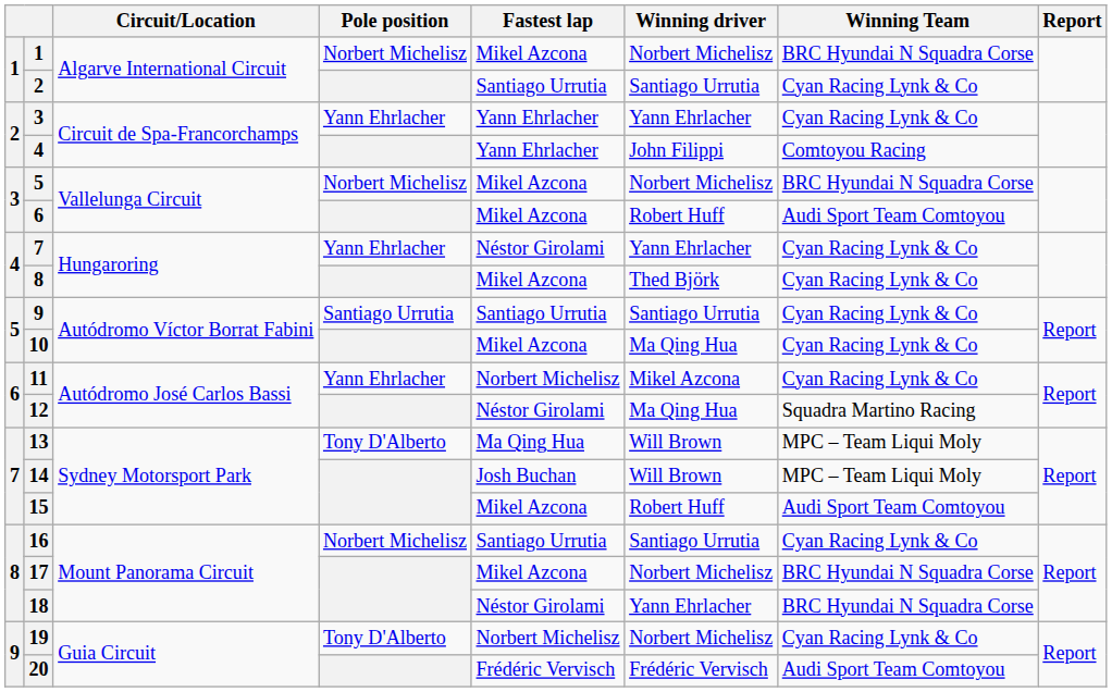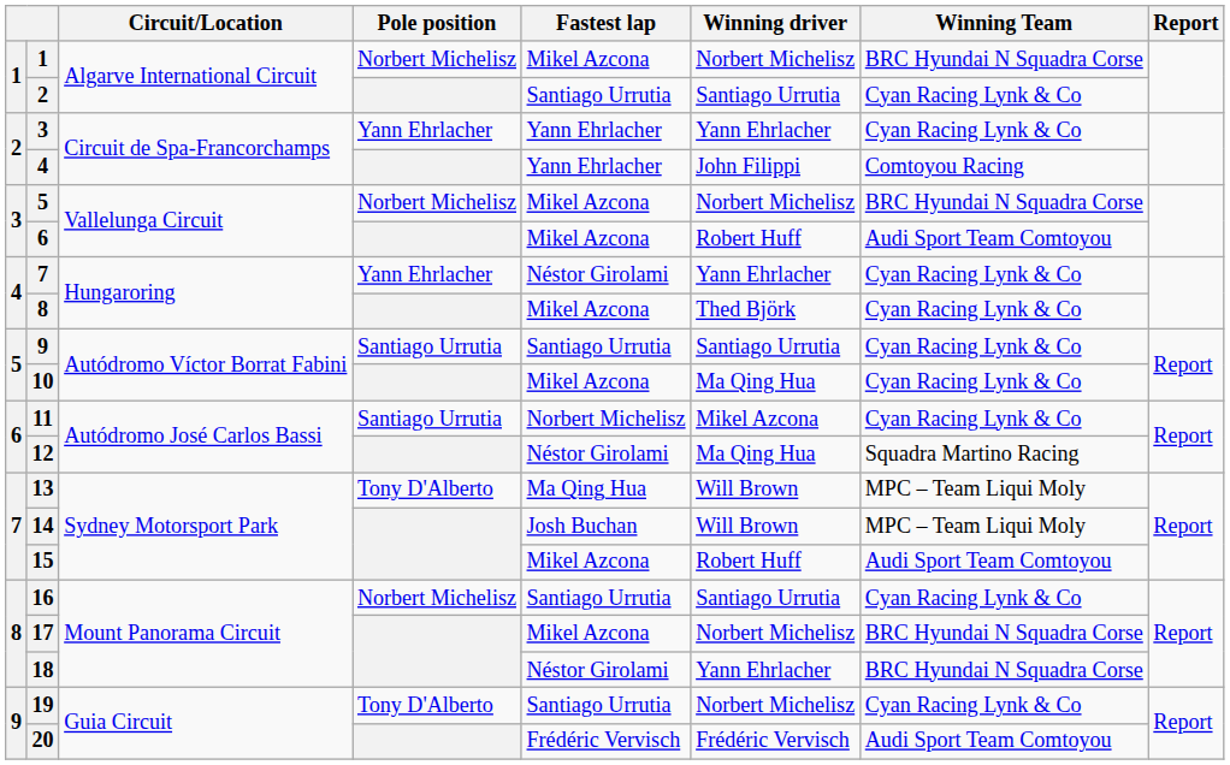11 | Pole position: Yann Ehrlacher -> Santiago Urrutia
19 | Fastest lap: Norbert Michelisz -> Santiago Urrutia
